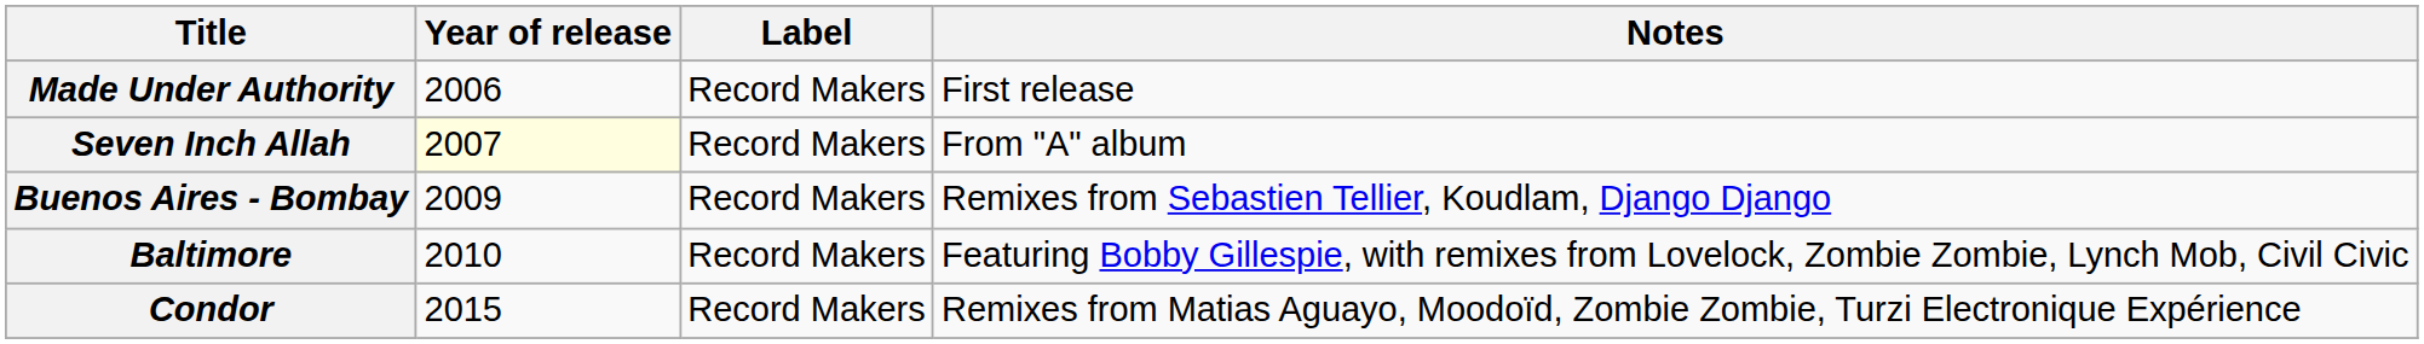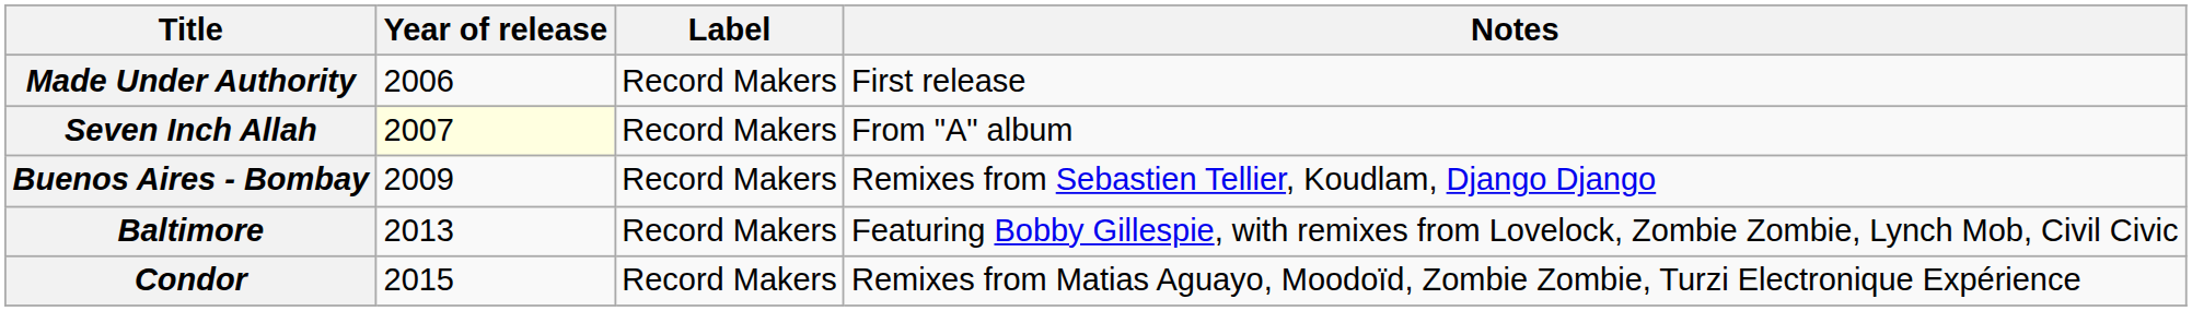Baltimore | Year of release: 2010 -> 2013
